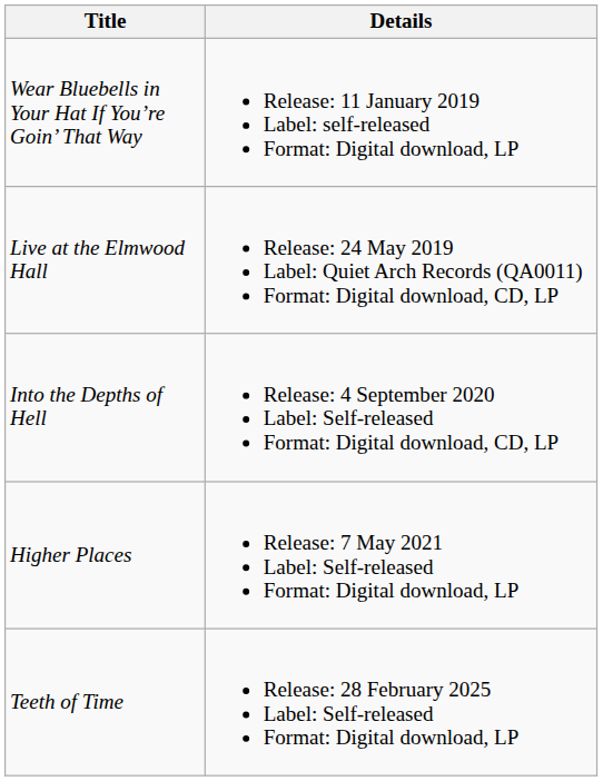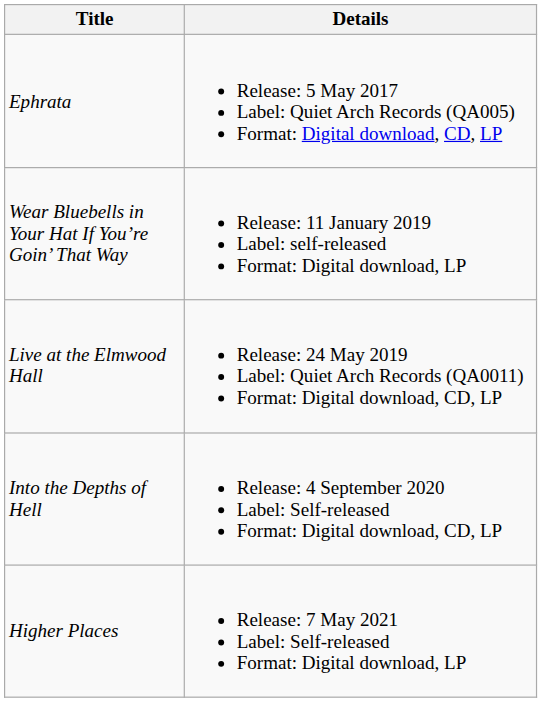+ row: Ephrata | Release: 5 May 2017 Label: Quiet Arch Records (QA005) Format: Digital download, CD, LP
- row: Teeth of Time | Release: 28 February 2025 Label: Self-released Format: Digital download, LP
